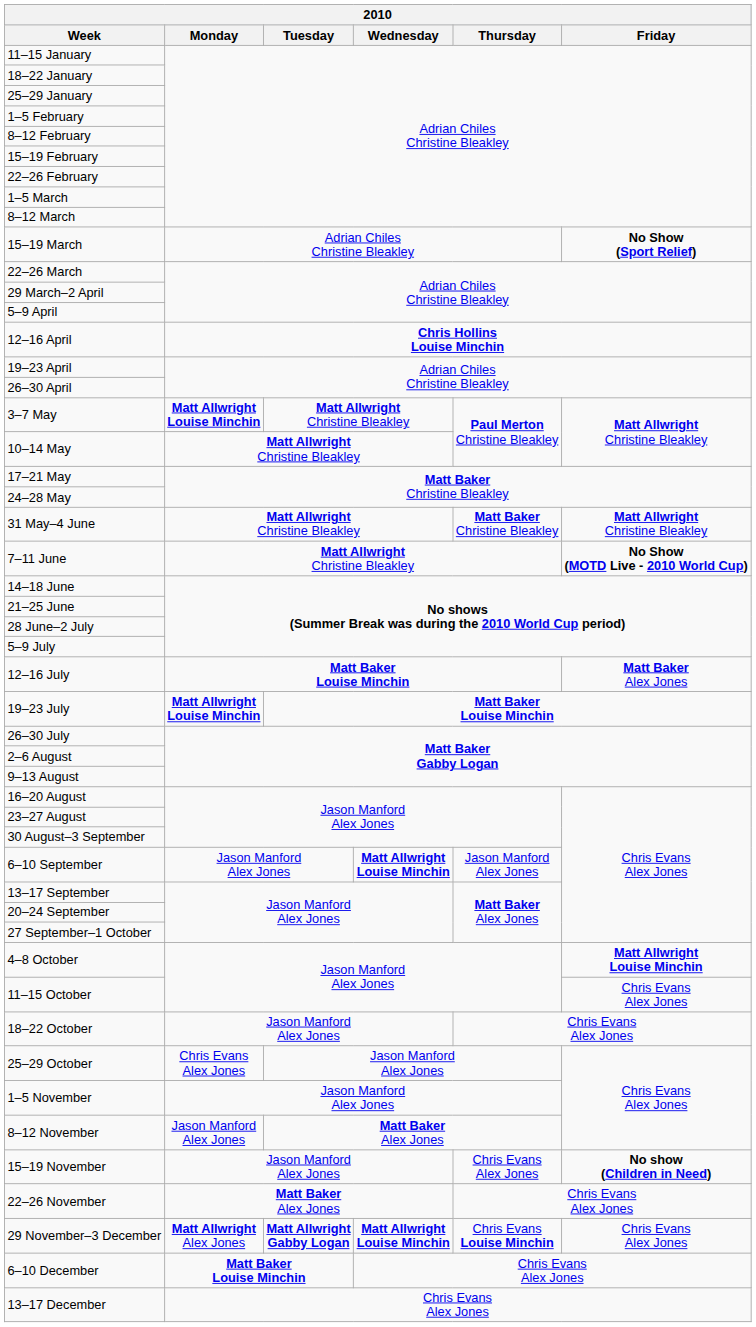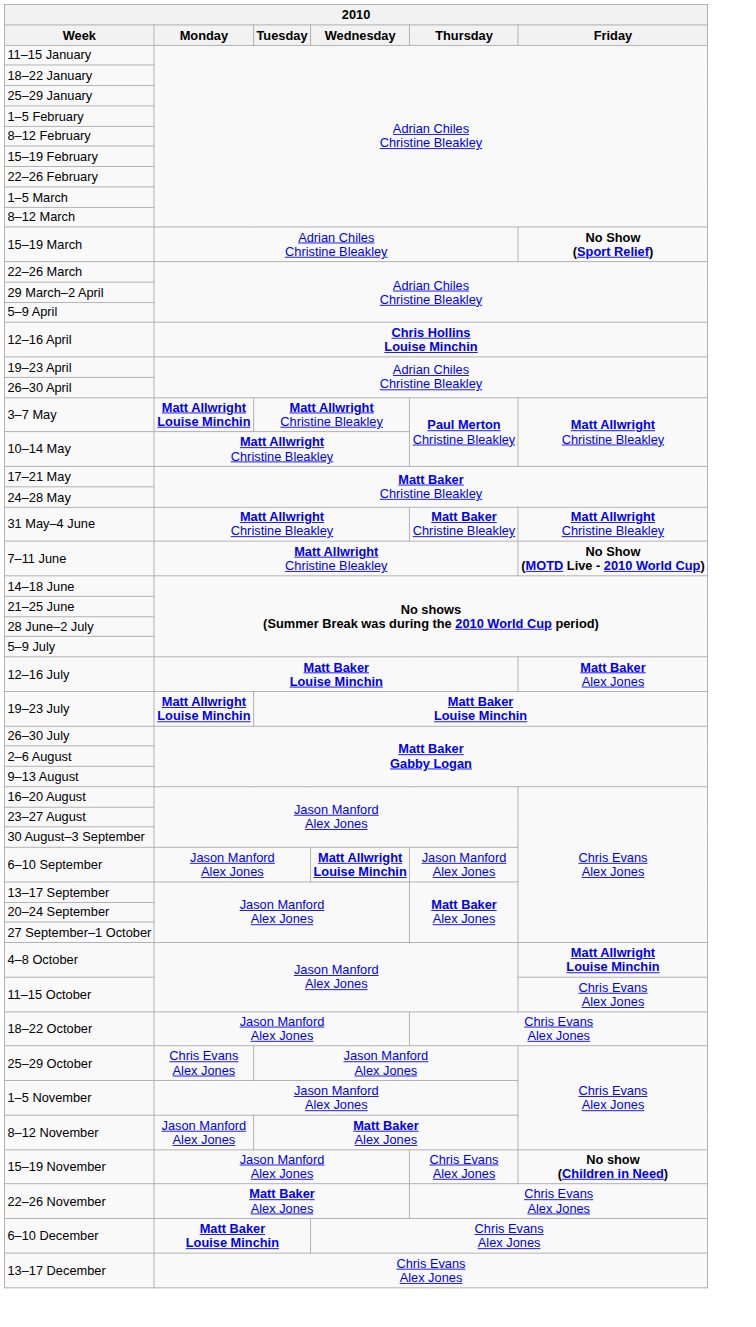- row: 29 November–3 December | Matt Allwright Alex Jones | Matt Allwright Gabby Logan | Matt Allwright Louise Minchin | Chris Evans Louise Minchin | Chris Evans Alex Jones
